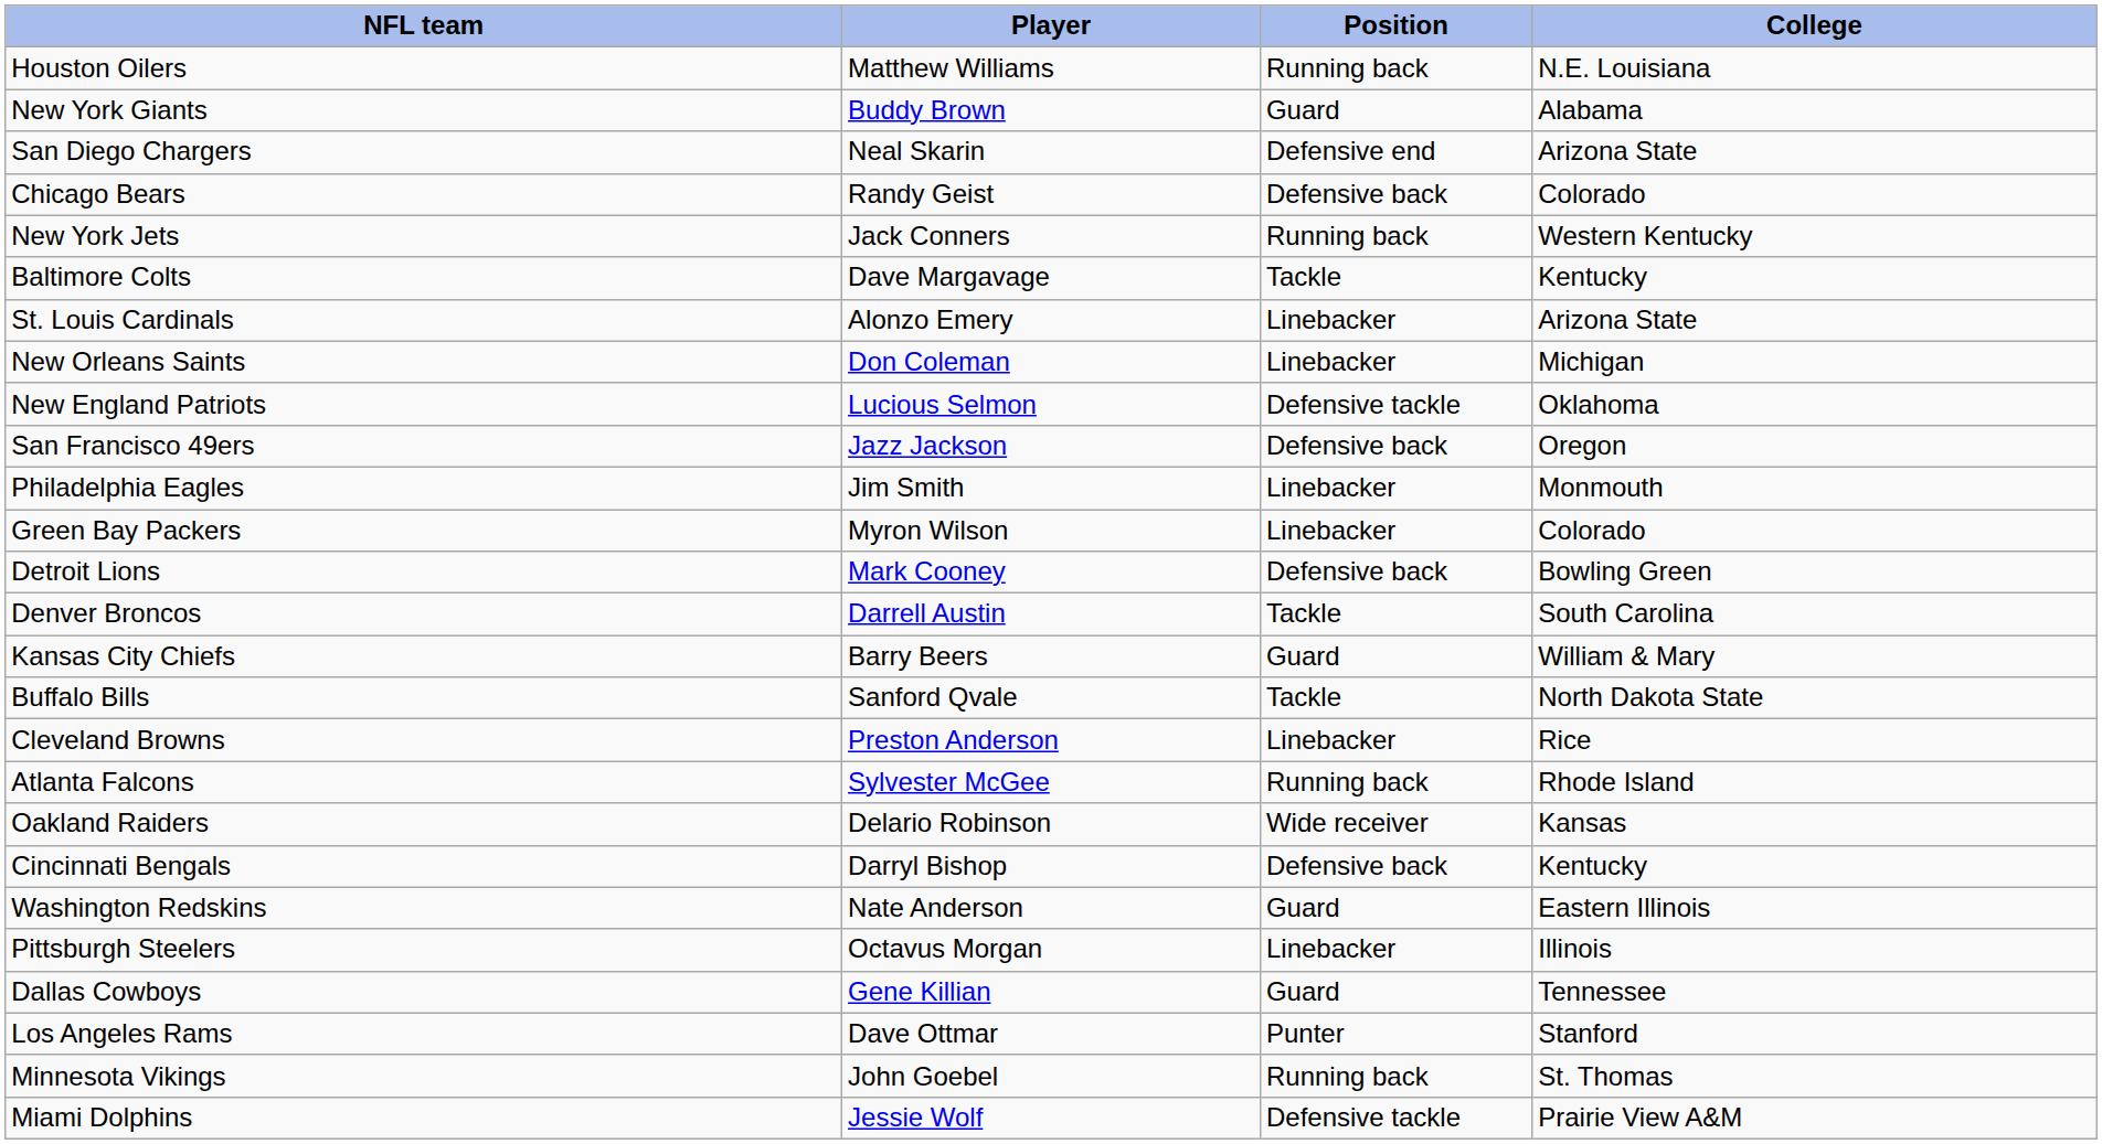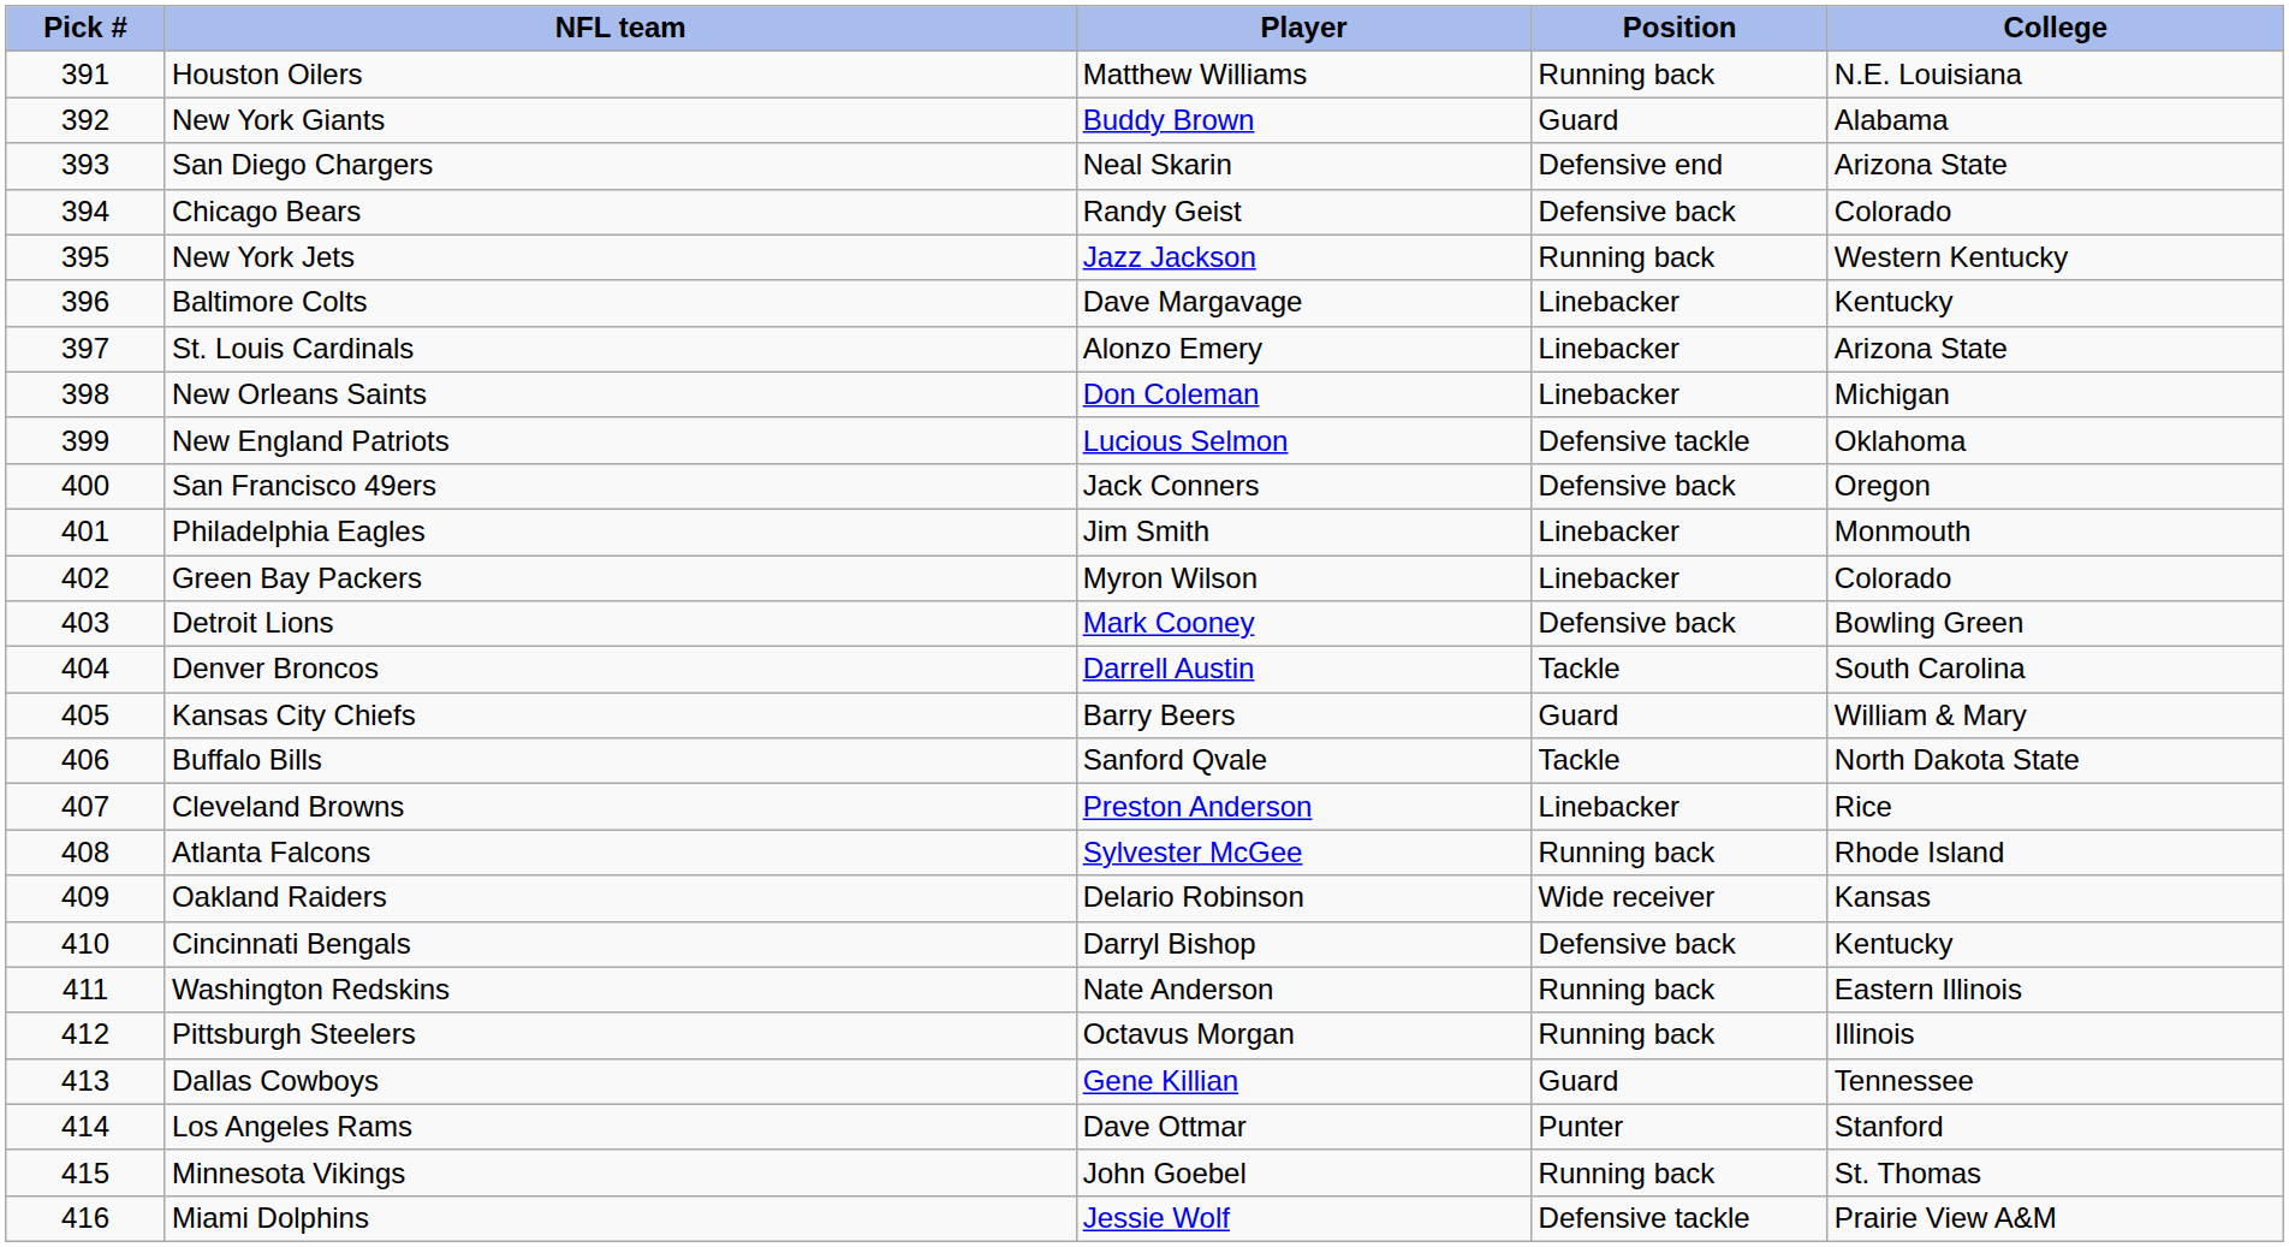+ column: Pick # | 391 | 392 | 393 | 394 | 395 | 396 | 397 | 398 | 399 | 400 | 401 | 402 | 403 | 404 | 405 | 406 | 407 | 408 | 409 | 410 | 411 | 412 | 413 | 414 | 415 | 416
New York Jets | Player: Jack Conners -> Jazz Jackson
Baltimore Colts | Position: Tackle -> Linebacker
San Francisco 49ers | Player: Jazz Jackson -> Jack Conners
Washington Redskins | Position: Guard -> Running back
Pittsburgh Steelers | Position: Linebacker -> Running back
